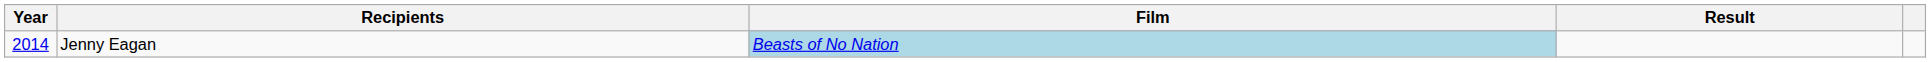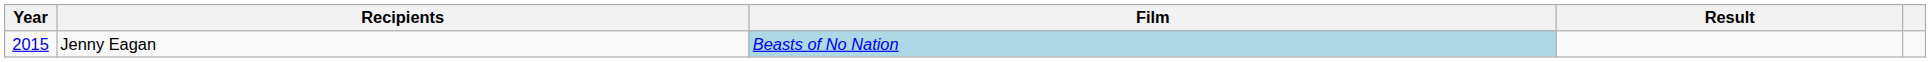Jenny Eagan | Year: 2014 -> 2015
